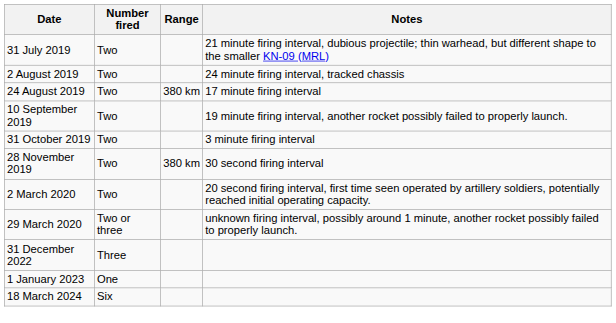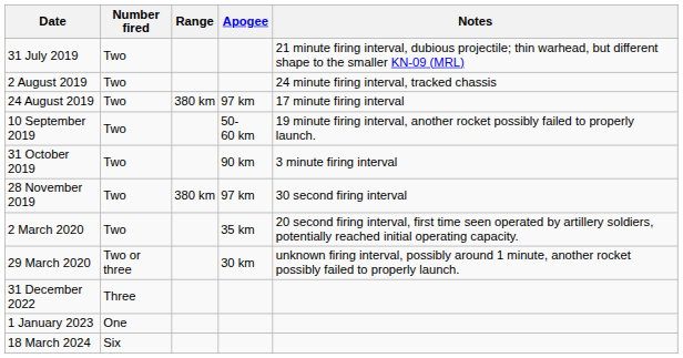+ column: Apogee | 97 km | 50-60 km | 90 km | 97 km | 35 km | 30 km
